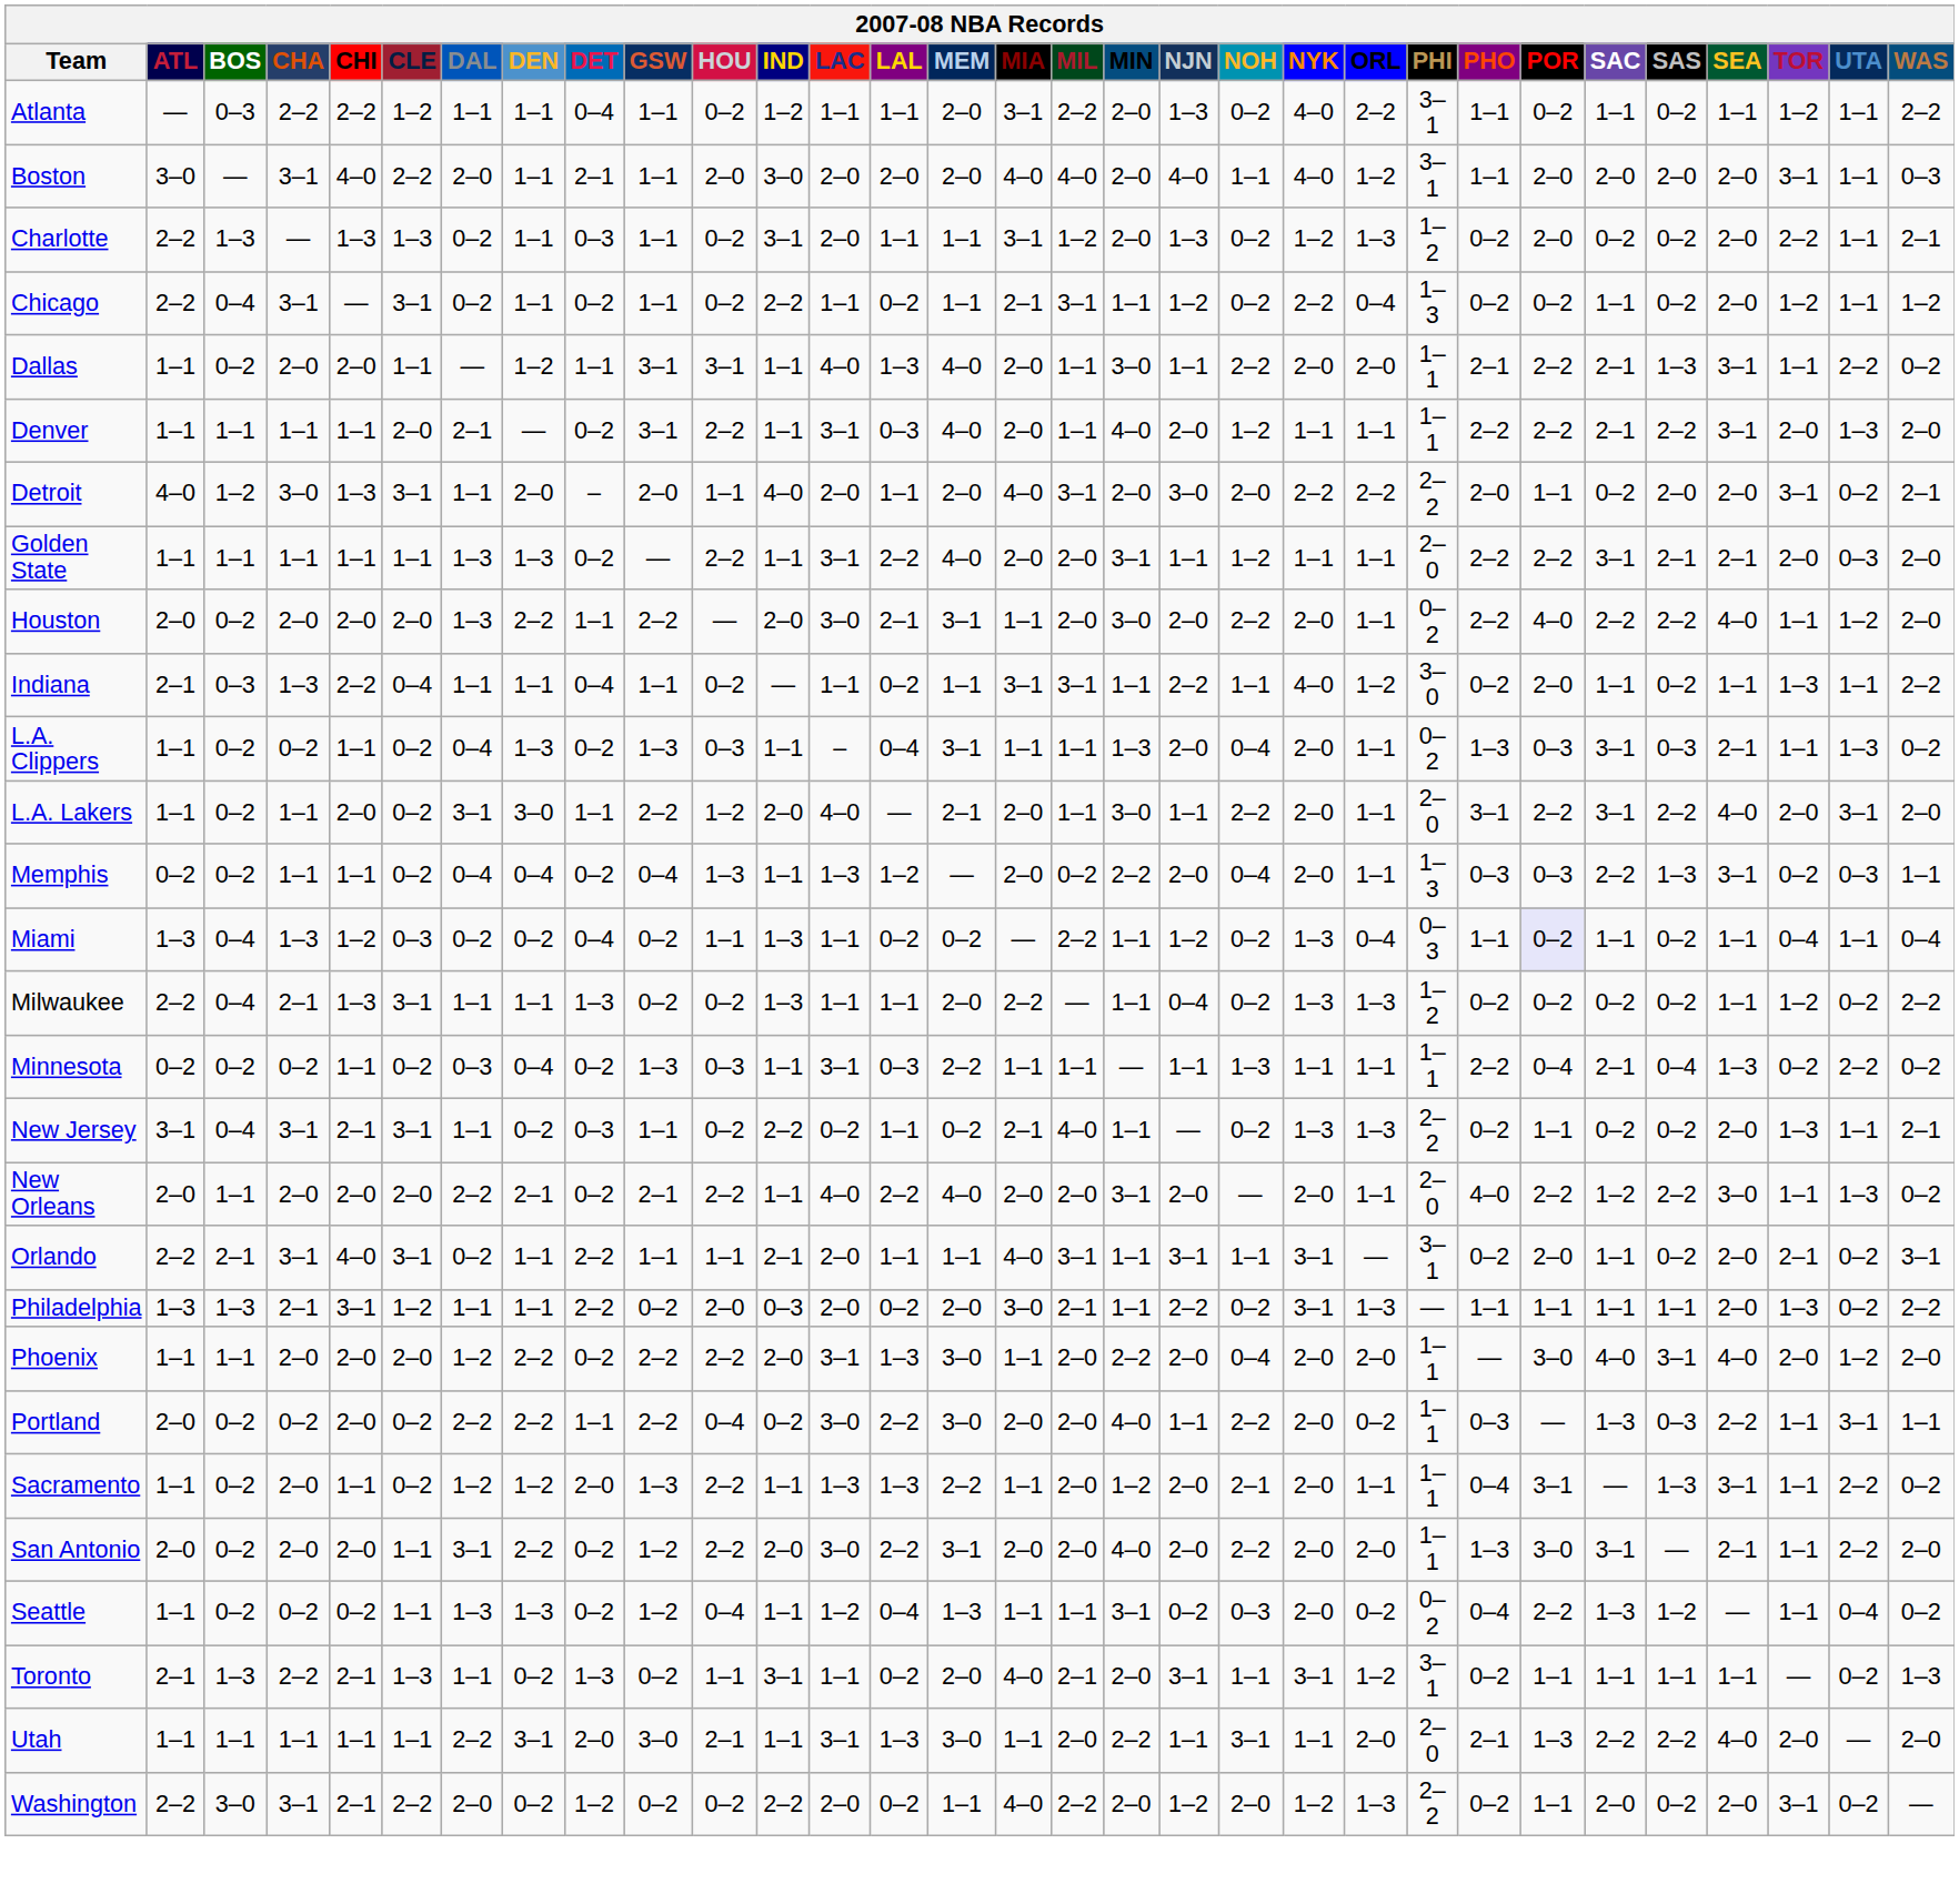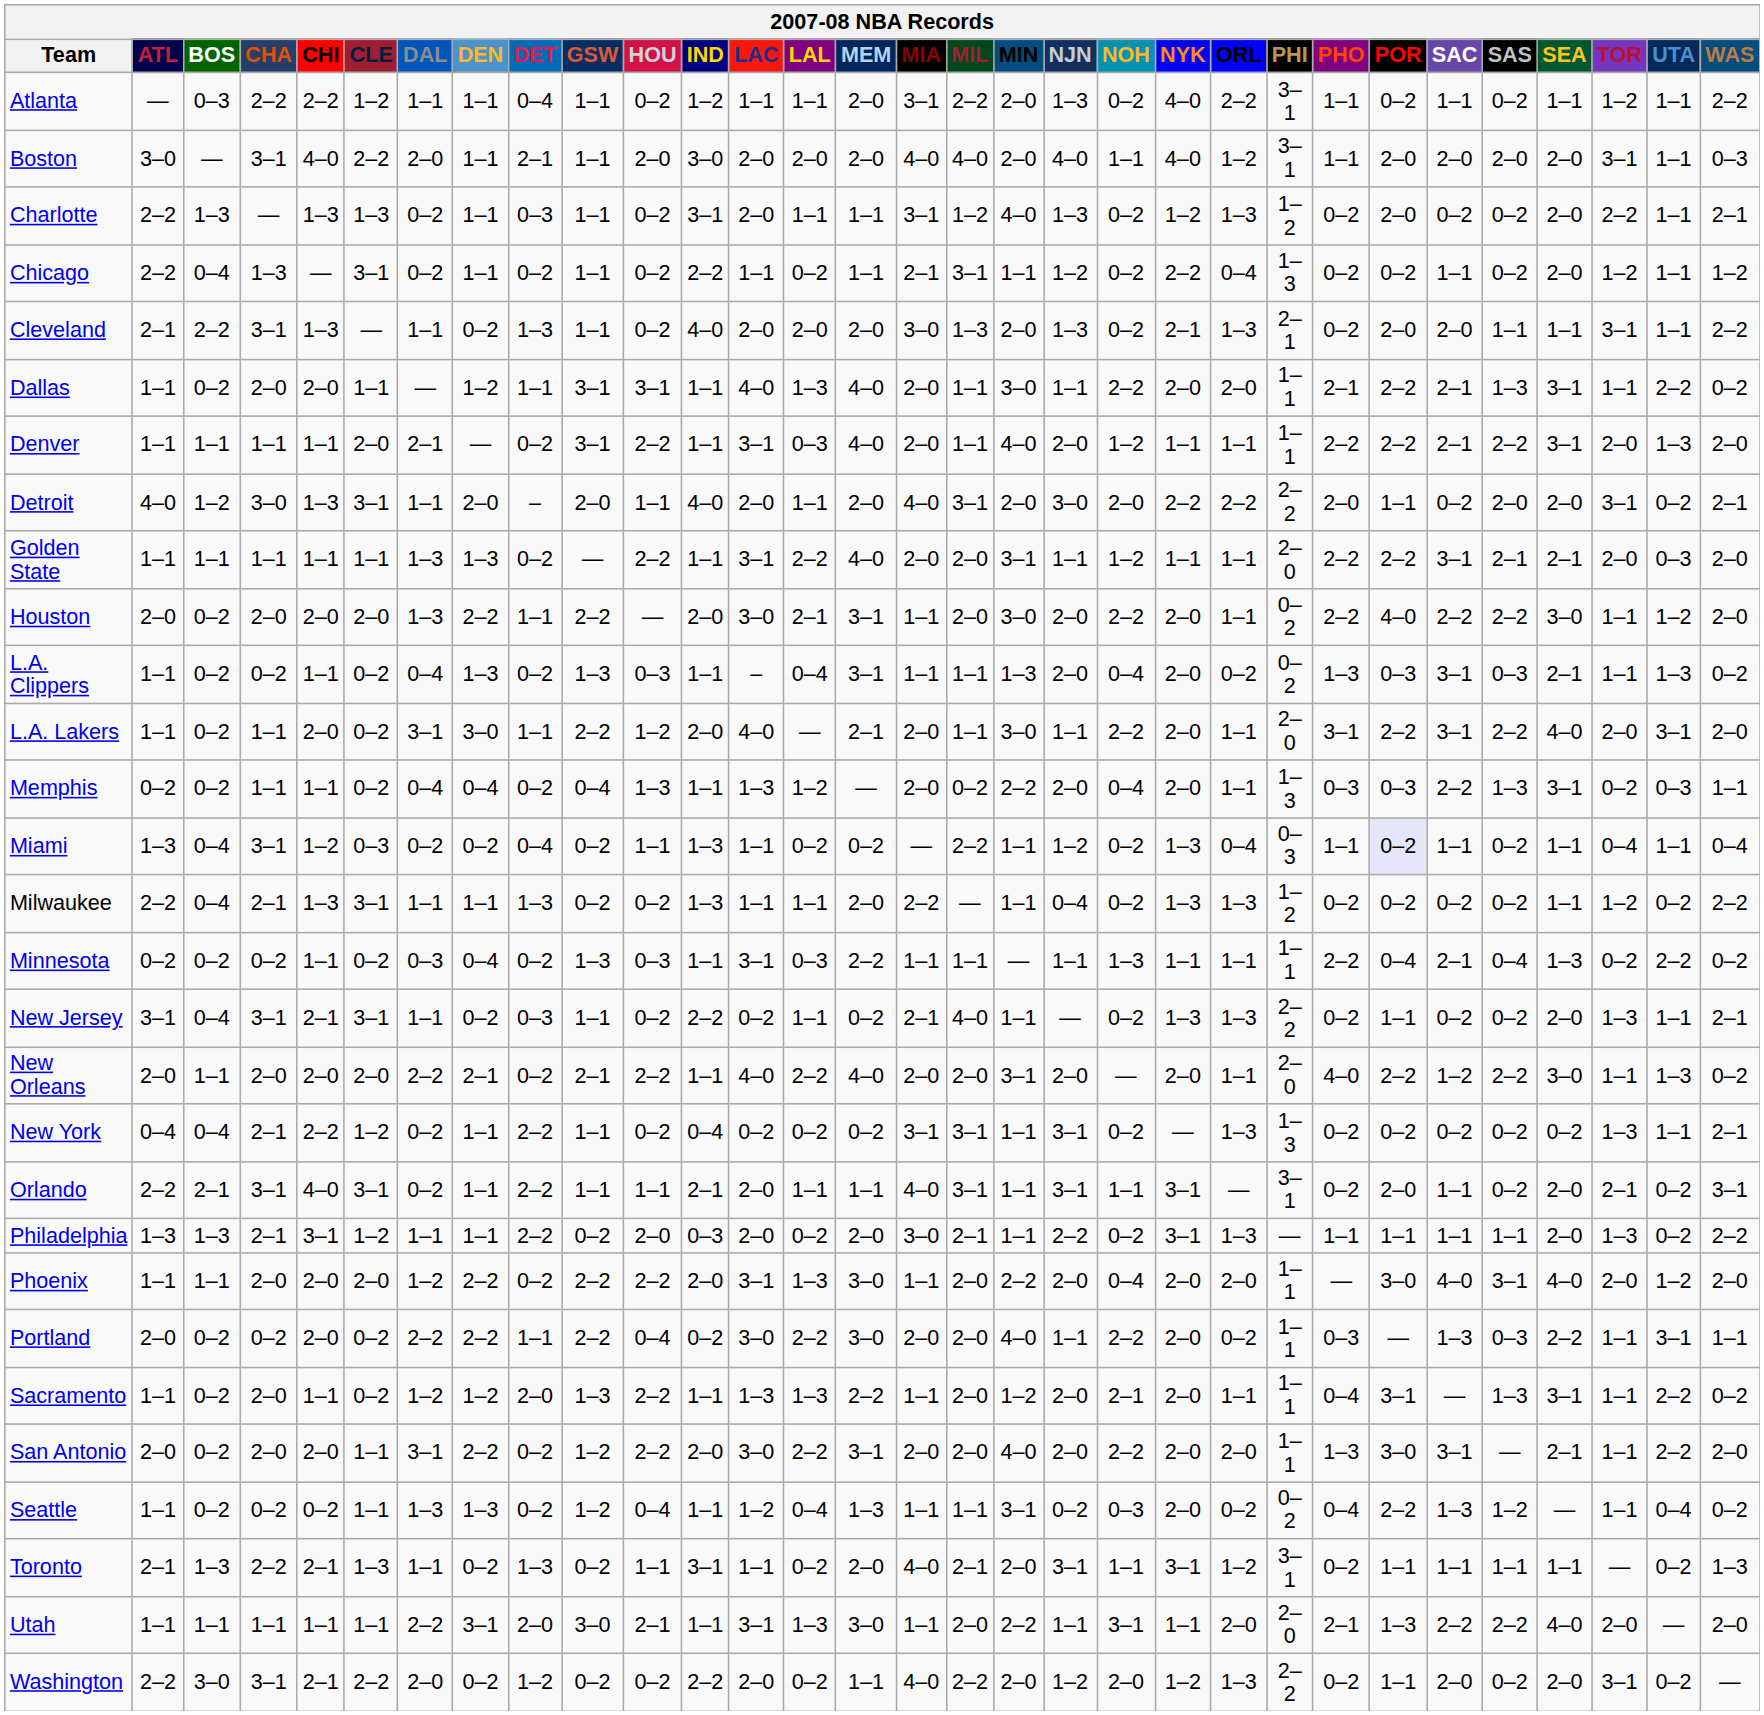Charlotte | MIN: 2–0 -> 4–0
Chicago | CHA: 3–1 -> 1–3
+ row: Cleveland | 2–1 | 2–2 | 3–1 | 1–3 | — | 1–1 | 0–2 | 1–3 | 1–1 | 0–2 | 4–0 | 2–0 | 2–0 | 2–0 | 3–0 | 1–3 | 2–0 | 1–3 | 0–2 | 2–1 | 1–3 | 2–1 | 0–2 | 2–0 | 2–0 | 1–1 | 1–1 | 3–1 | 1–1 | 2–2
Houston | SEA: 4–0 -> 3–0
- row: Indiana | 2–1 | 0–3 | 1–3 | 2–2 | 0–4 | 1–1 | 1–1 | 0–4 | 1–1 | 0–2 | — | 1–1 | 0–2 | 1–1 | 3–1 | 3–1 | 1–1 | 2–2 | 1–1 | 4–0 | 1–2 | 3–0 | 0–2 | 2–0 | 1–1 | 0–2 | 1–1 | 1–3 | 1–1 | 2–2
L.A. Clippers | ORL: 1–1 -> 0–2
Miami | CHA: 1–3 -> 3–1
+ row: New York | 0–4 | 0–4 | 2–1 | 2–2 | 1–2 | 0–2 | 1–1 | 2–2 | 1–1 | 0–2 | 0–4 | 0–2 | 0–2 | 0–2 | 3–1 | 3–1 | 1–1 | 3–1 | 0–2 | — | 1–3 | 1–3 | 0–2 | 0–2 | 0–2 | 0–2 | 0–2 | 1–3 | 1–1 | 2–1
